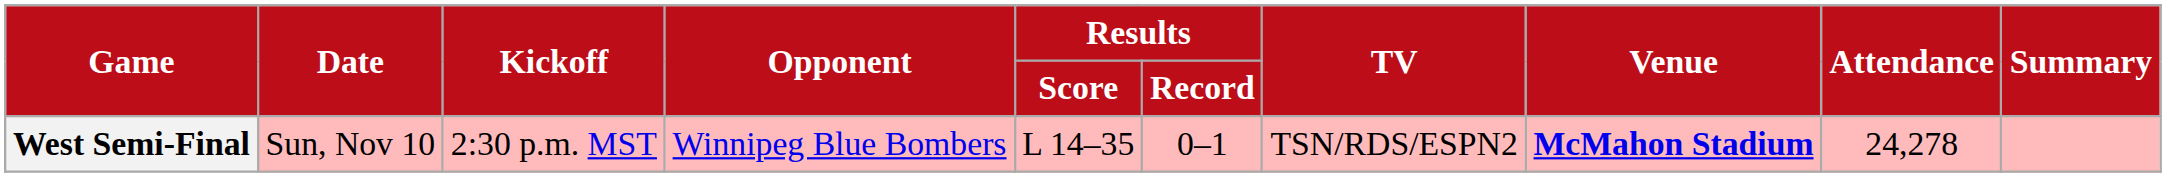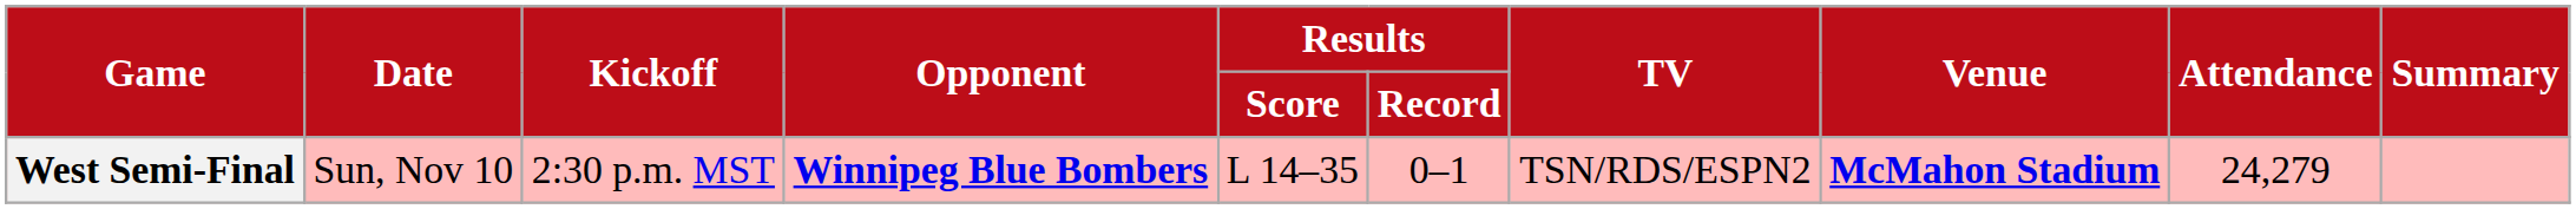West Semi-Final | Opponent: normal -> bold
West Semi-Final | Attendance: 24,278 -> 24,279
